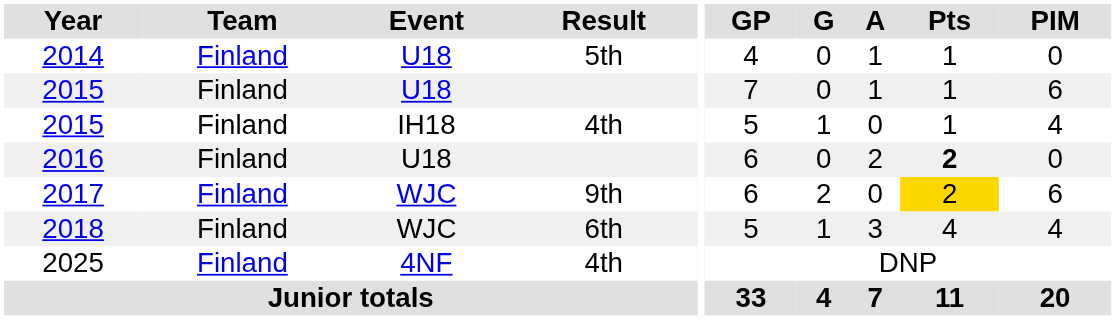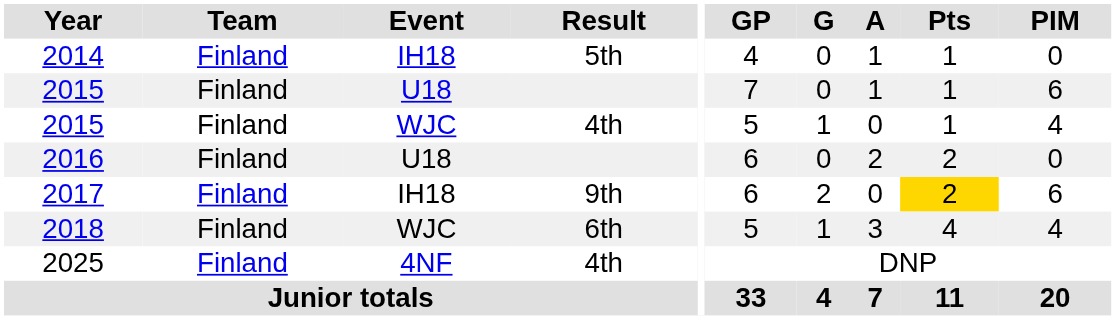2014 | Event: U18 -> IH18
2015 / 4th | Event: IH18 -> WJC
2016 | Pts: bold -> normal
2017 | Event: WJC -> IH18
